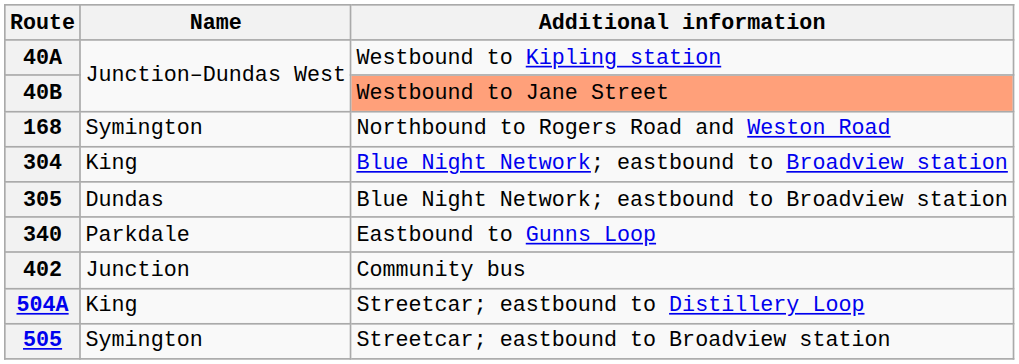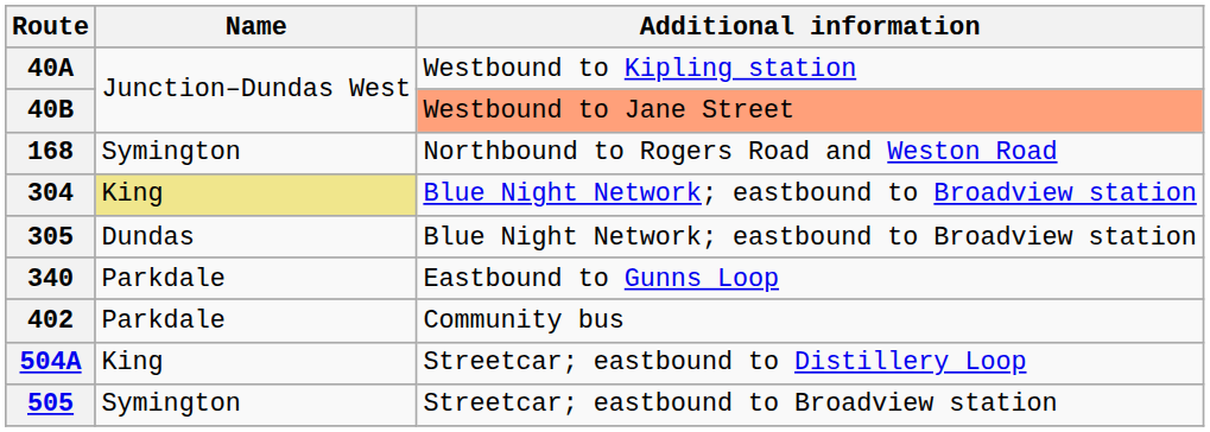304 | Name: no background -> khaki background
402 | Name: Junction -> Parkdale
